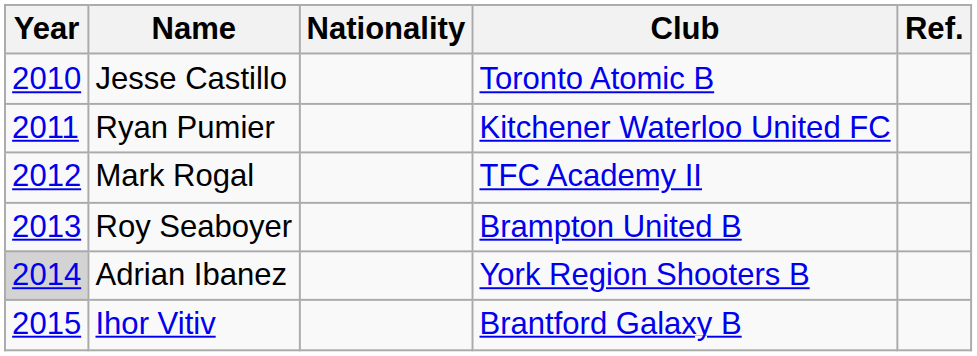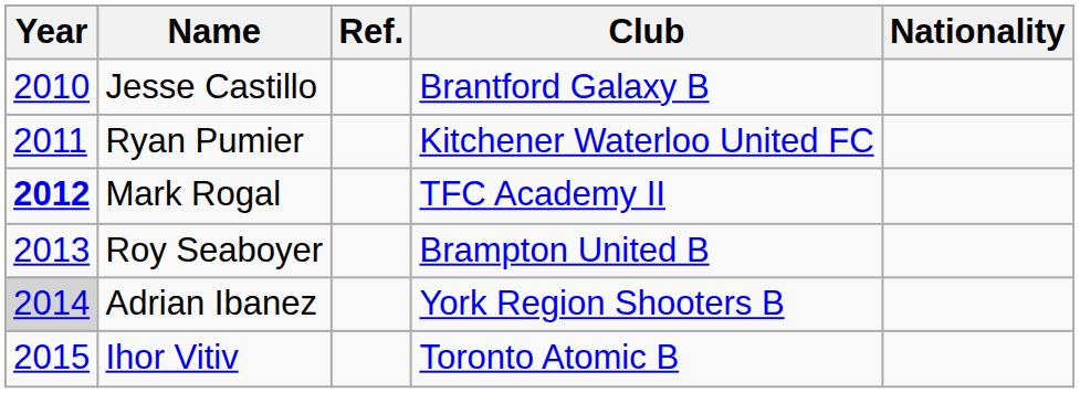columns swapped: Nationality <-> Ref.
Jesse Castillo | Club: Toronto Atomic B -> Brantford Galaxy B
Mark Rogal | Year: normal -> bold
Ihor Vitiv | Club: Brantford Galaxy B -> Toronto Atomic B
